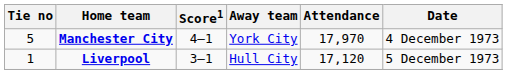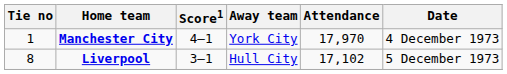Manchester City | Tie no: 5 -> 1
Liverpool | Tie no: 1 -> 8
Liverpool | Attendance: 17,120 -> 17,102
